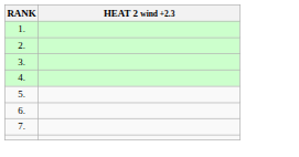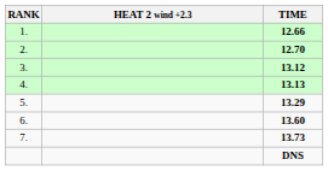+ column: TIME | 12.66 | 12.70 | 13.12 | 13.13 | 13.29 | 13.60 | 13.73 | DNS
